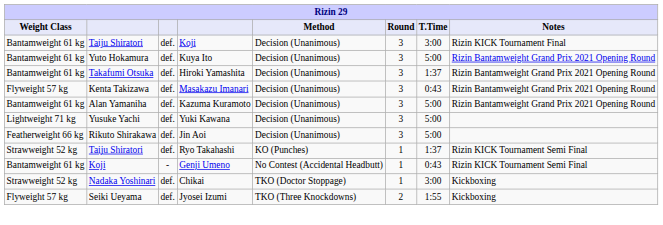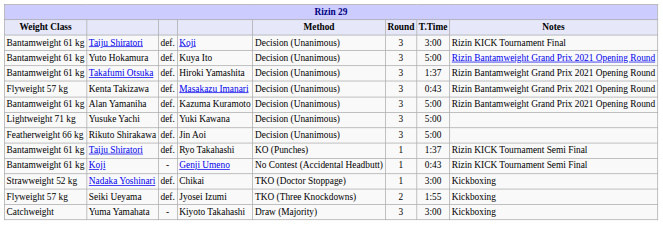Ryo Takahashi | Weight Class: Strawweight 52 kg -> Bantamweight 61 kg
+ row: Catchweight | Yuma Yamahata | - | Kiyoto Takahashi | Draw (Majority) | 3 | 3:00 | Kickboxing
